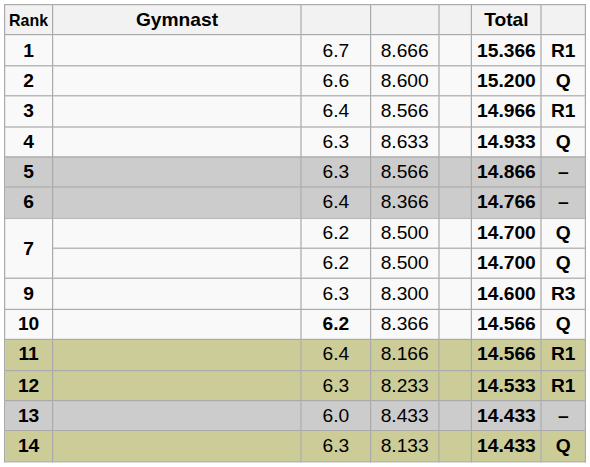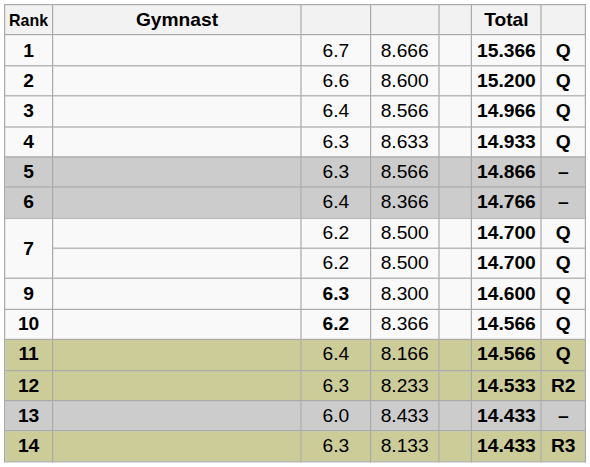1 | column 7: R1 -> Q
3 | column 7: R1 -> Q
9 | column 3: normal -> bold
9 | column 7: R3 -> Q
11 | column 7: R1 -> Q
12 | column 7: R1 -> R2
14 | column 7: Q -> R3
